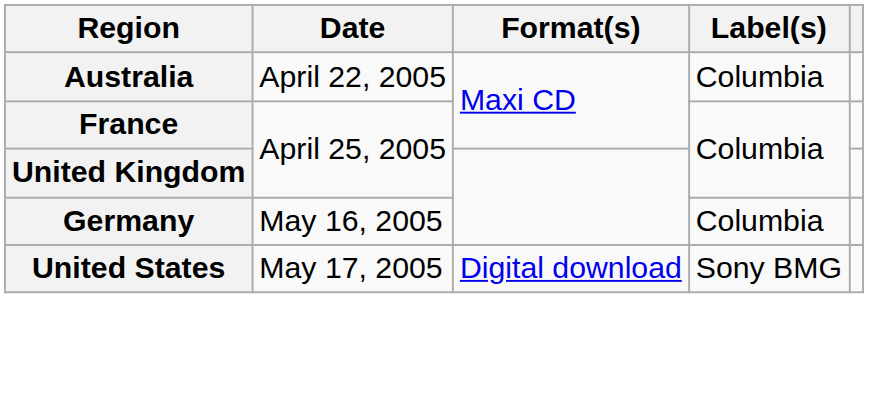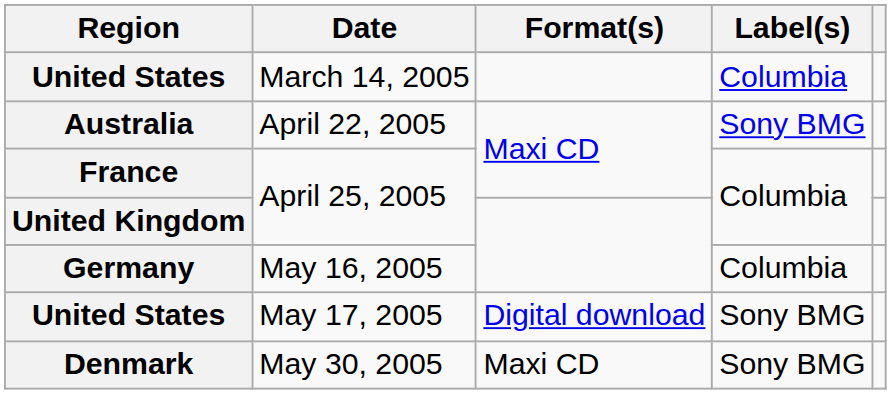+ row: United States | March 14, 2005 | Columbia
Australia | Label(s): Columbia -> Sony BMG
+ row: Denmark | May 30, 2005 | Maxi CD | Sony BMG
